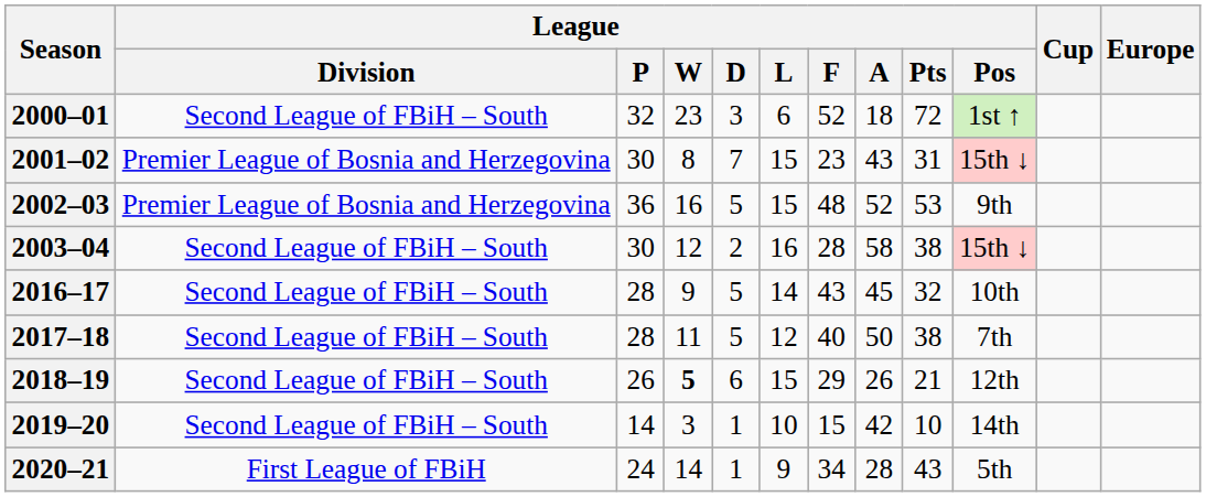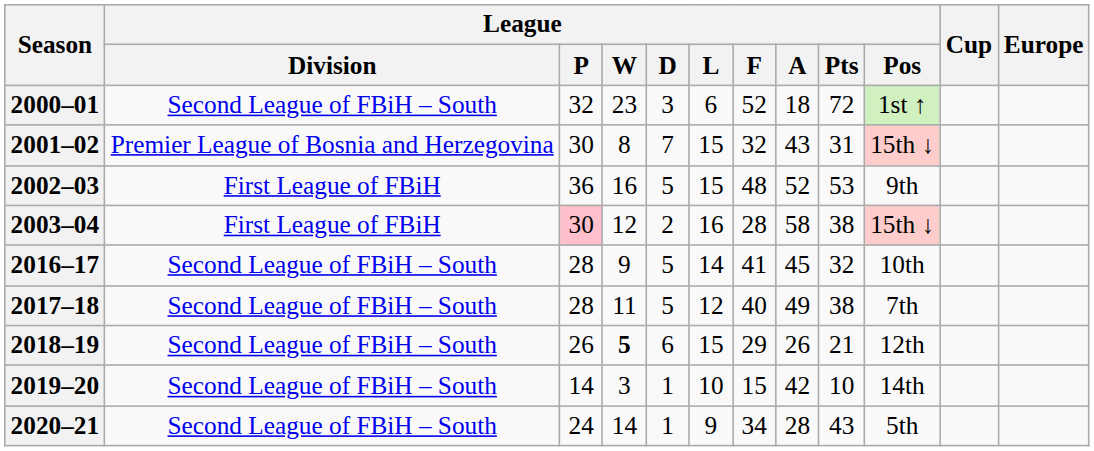2001–02 | League / F: 23 -> 32
2002–03 | League / Division: Premier League of Bosnia and Herzegovina -> First League of FBiH
2003–04 | League / Division: Second League of FBiH – South -> First League of FBiH
2003–04 | League / P: no background -> pink background
2016–17 | League / F: 43 -> 41
2017–18 | League / A: 50 -> 49
2020–21 | League / Division: First League of FBiH -> Second League of FBiH – South
